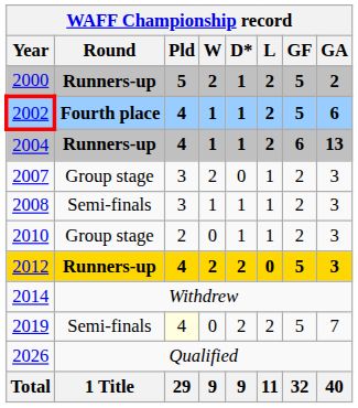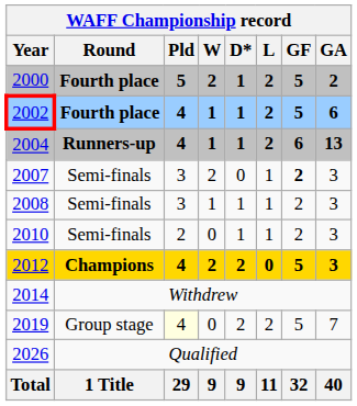2000 | Round: Runners-up -> Fourth place
2007 | Round: Group stage -> Semi-finals
2007 | GF: normal -> bold
2010 | Round: Group stage -> Semi-finals
2012 | Round: Runners-up -> Champions
2019 | Round: Semi-finals -> Group stage
